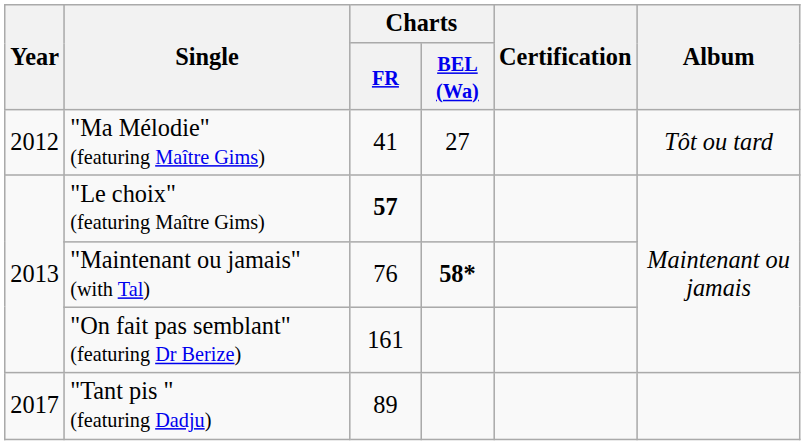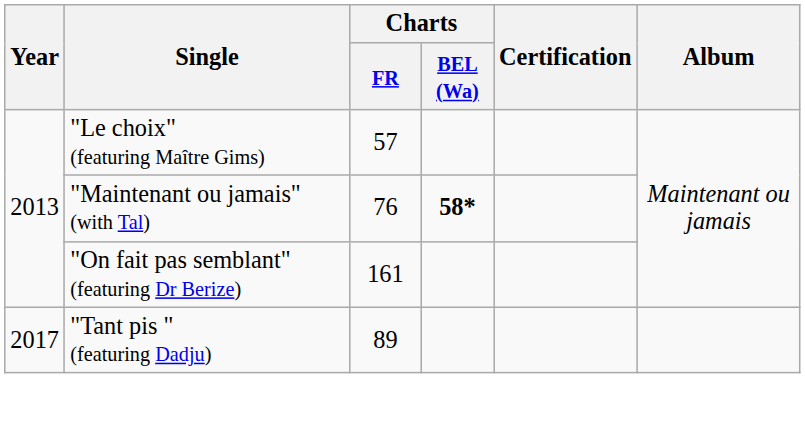- row: 2012 | "Ma Mélodie" (featuring Maître Gims) | 41 | 27 | Tôt ou tard
"Le choix" (featuring Maître Gims) | Charts / FR: bold -> normal
